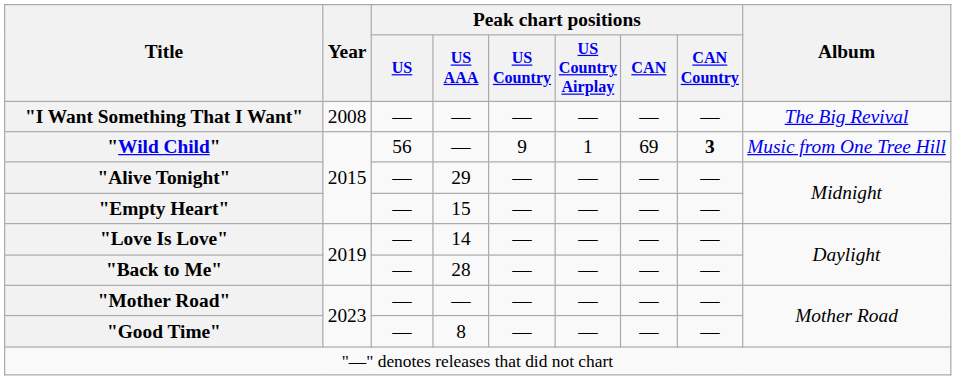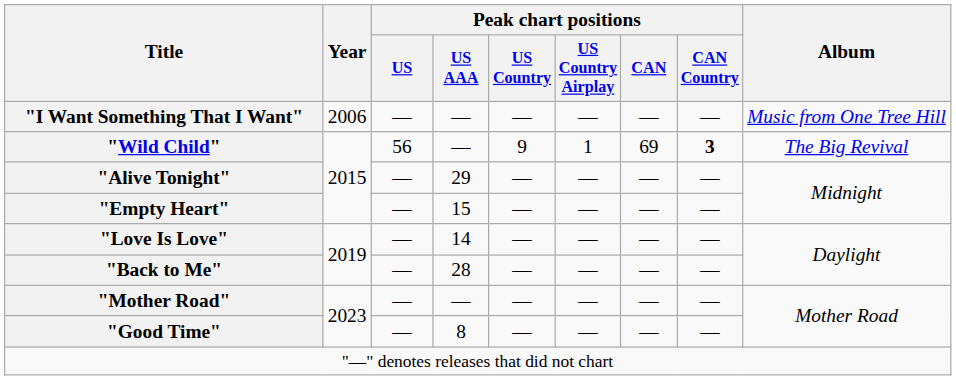"I Want Something That I Want" | Year: 2008 -> 2006
"I Want Something That I Want" | Album: The Big Revival -> Music from One Tree Hill
"Wild Child" | Album: Music from One Tree Hill -> The Big Revival
